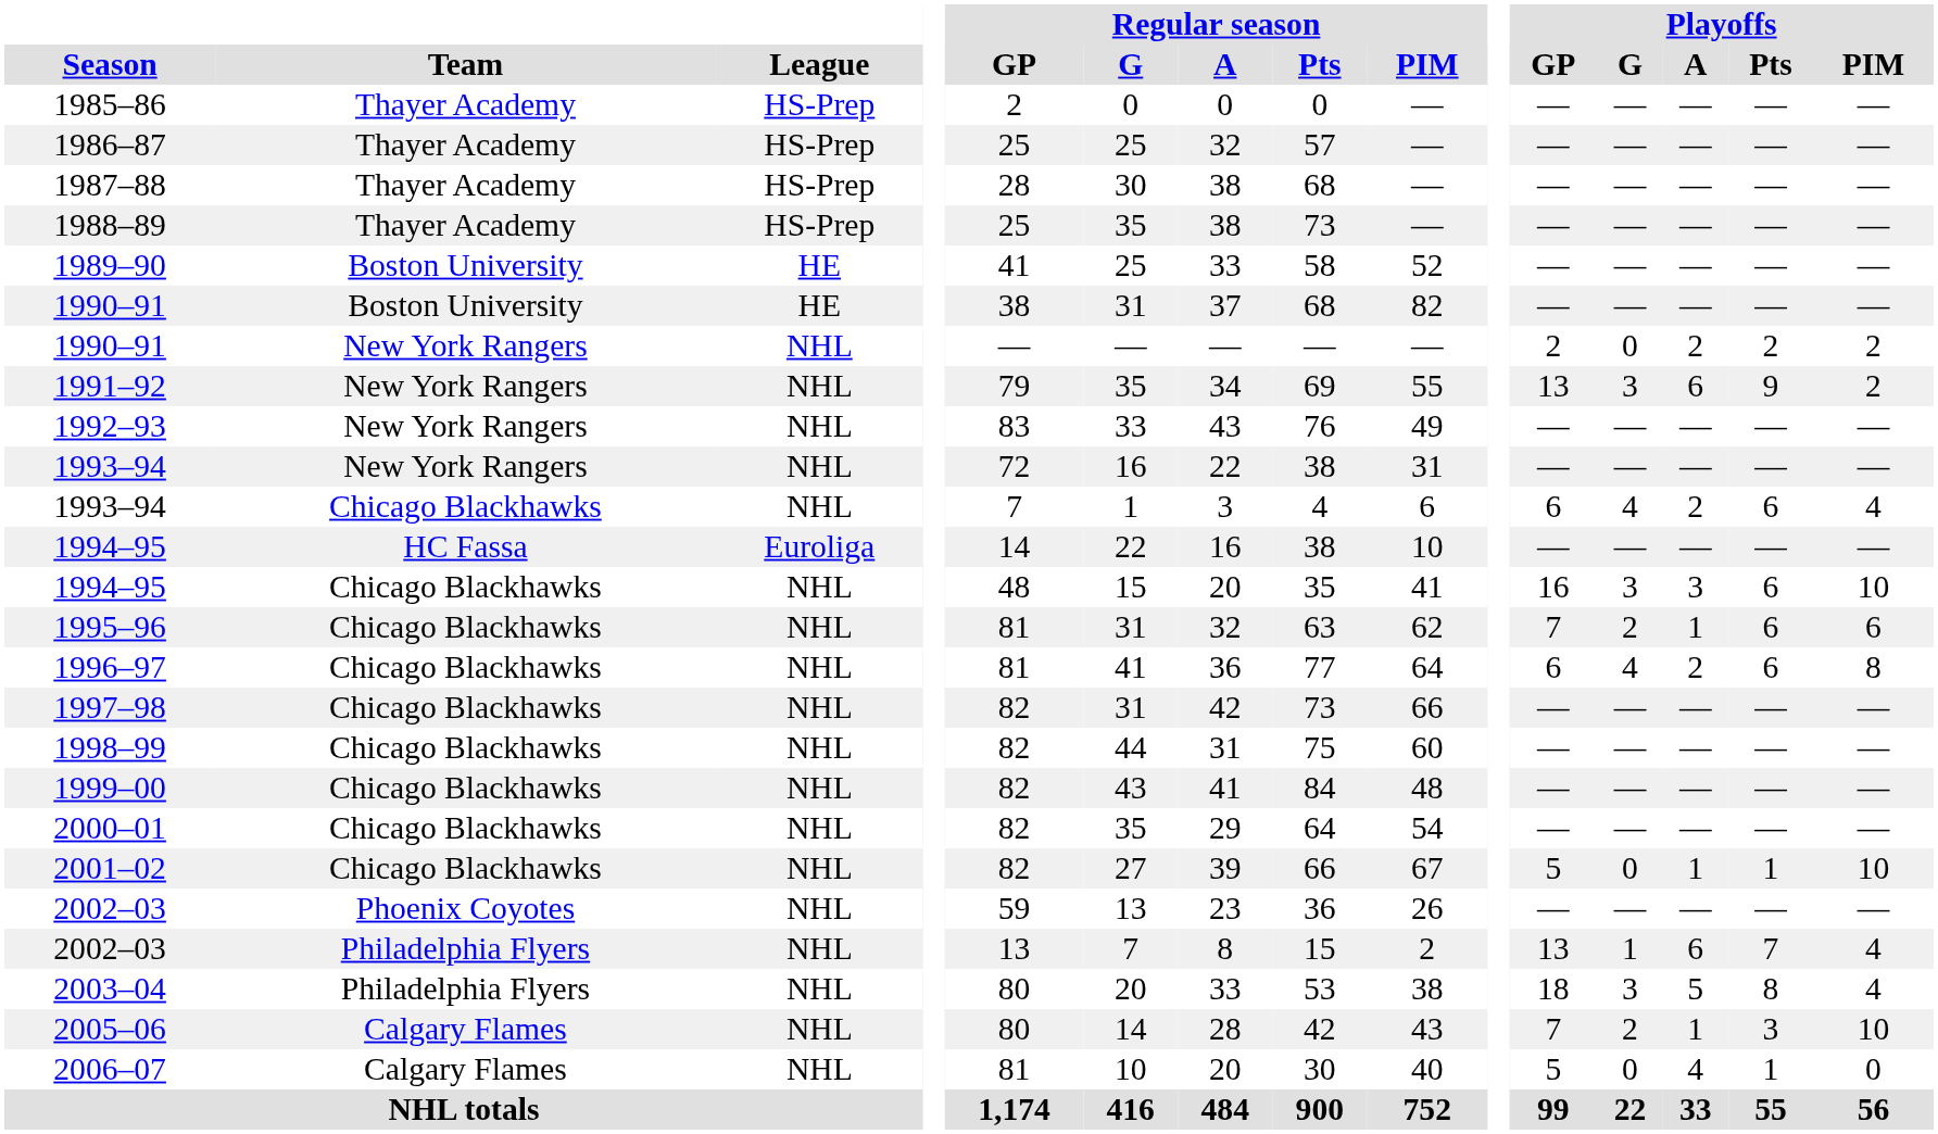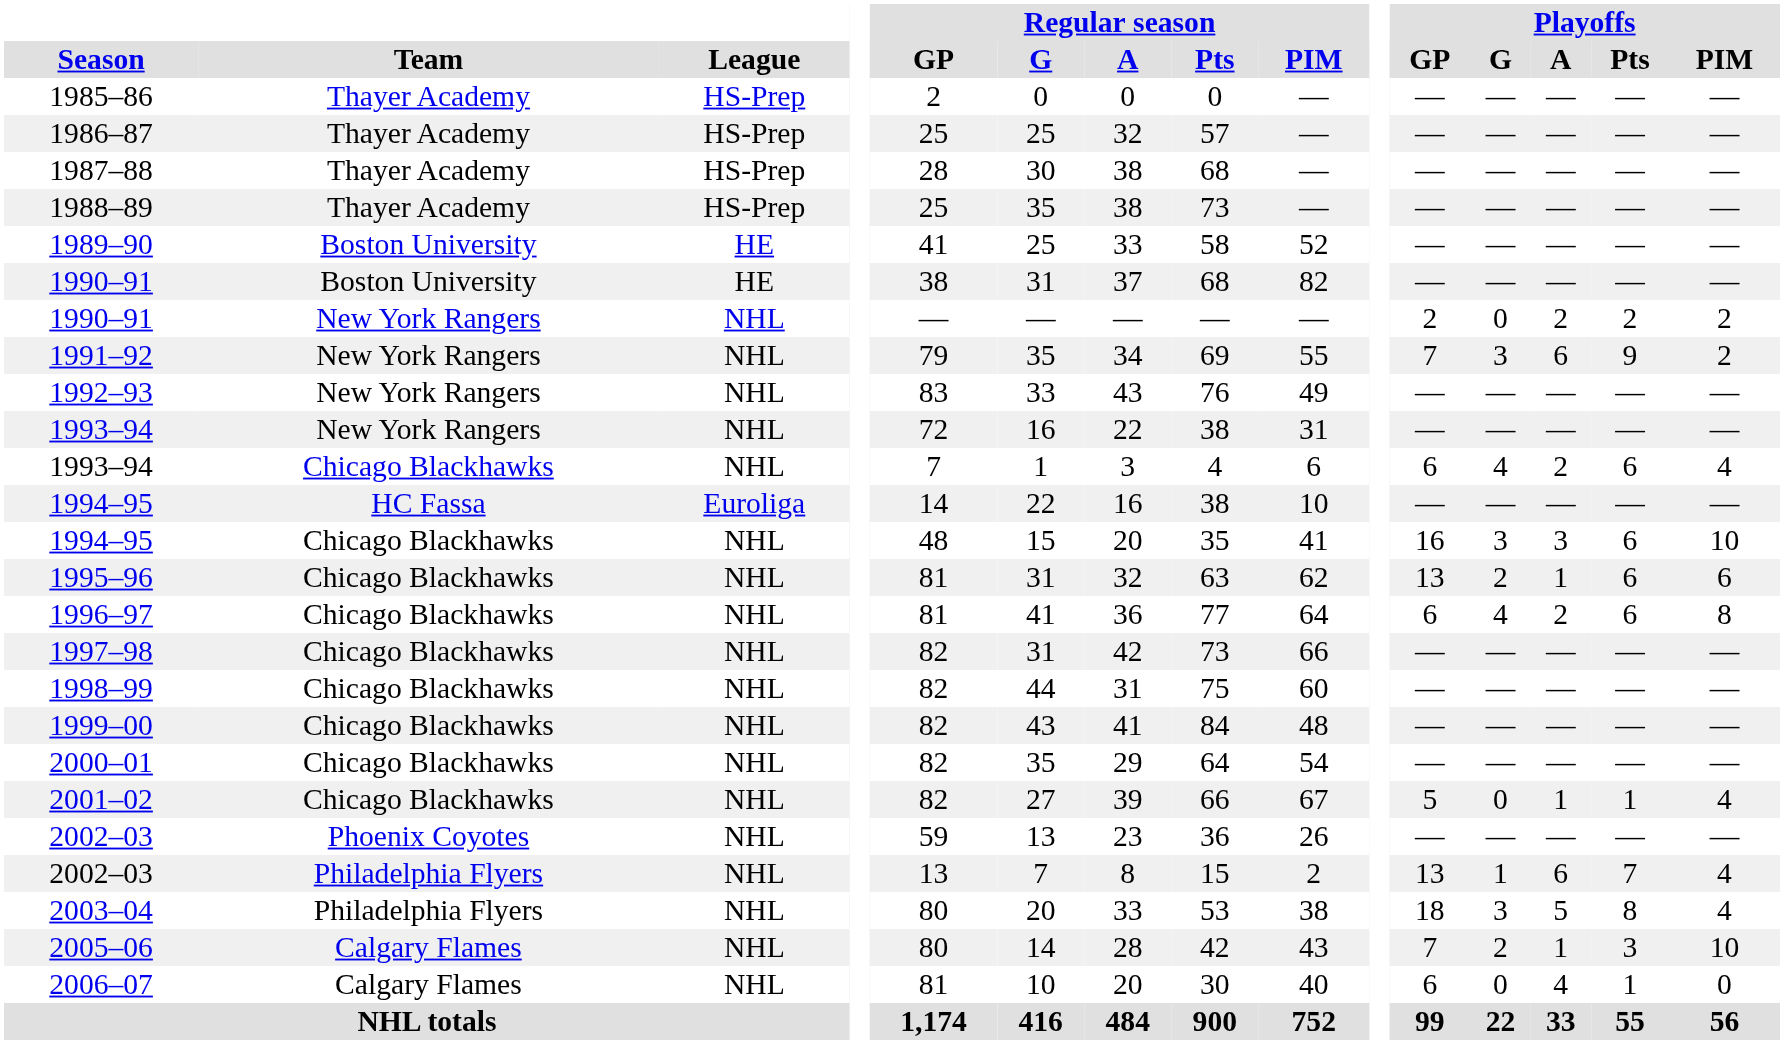1991–92 | Playoffs / GP: 13 -> 7
1995–96 | Playoffs / GP: 7 -> 13
2001–02 | Playoffs / PIM: 10 -> 4
2006–07 | Playoffs / GP: 5 -> 6
